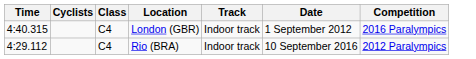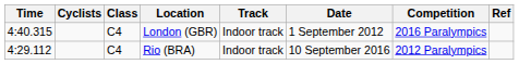+ column: Ref
